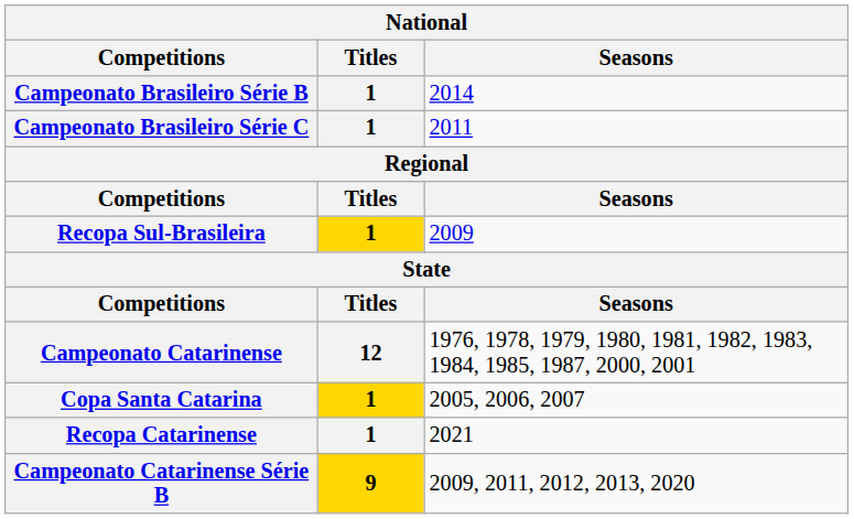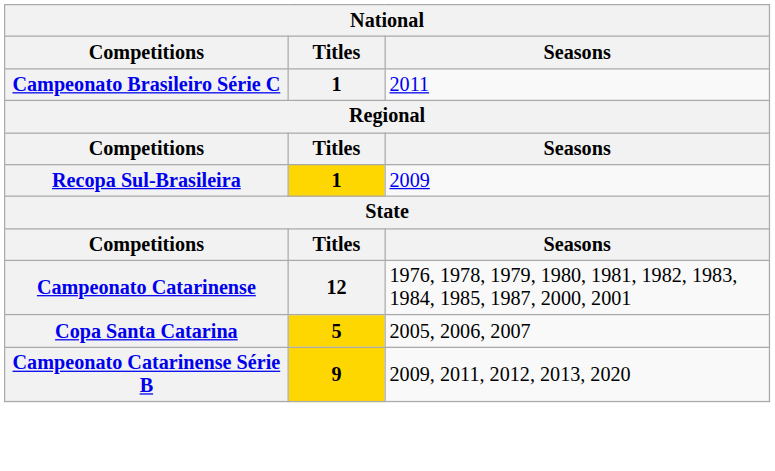- row: Campeonato Brasileiro Série B | 1 | 2014
Copa Santa Catarina | Titles: 1 -> 5
- row: Recopa Catarinense | 1 | 2021
